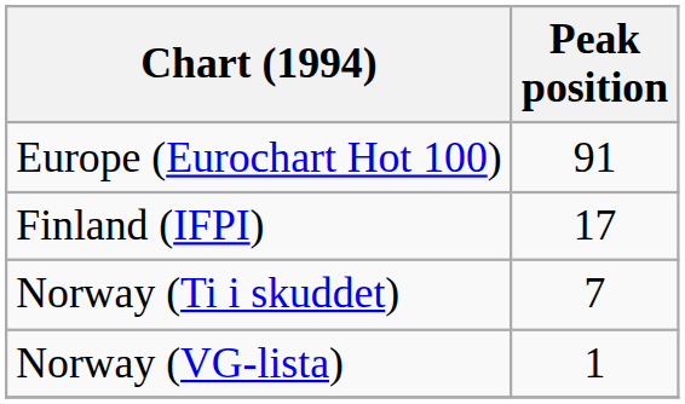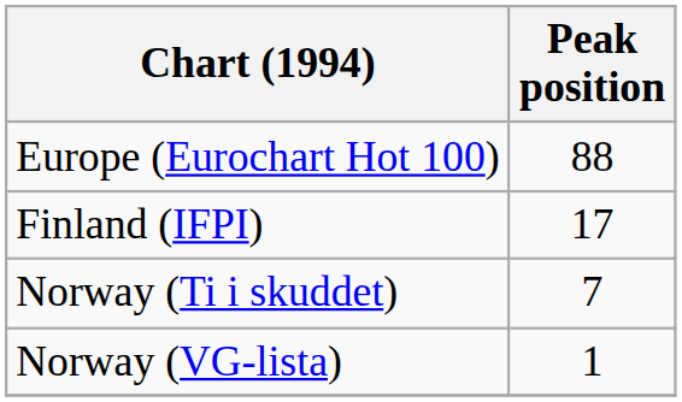Europe (Eurochart Hot 100) | Peak position: 91 -> 88
